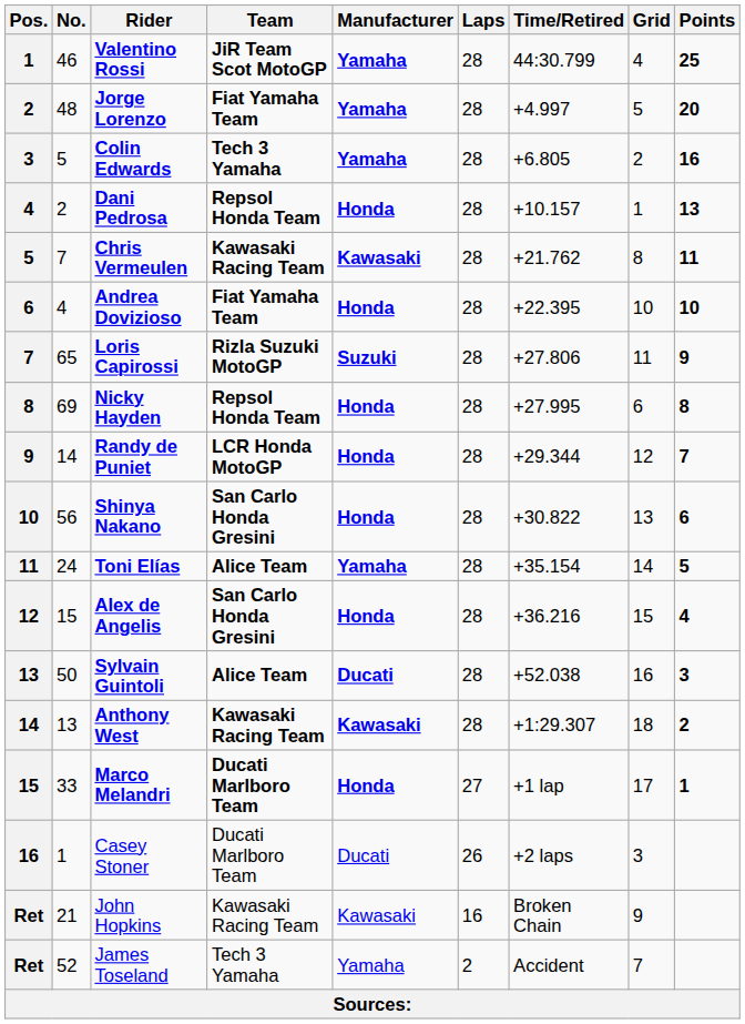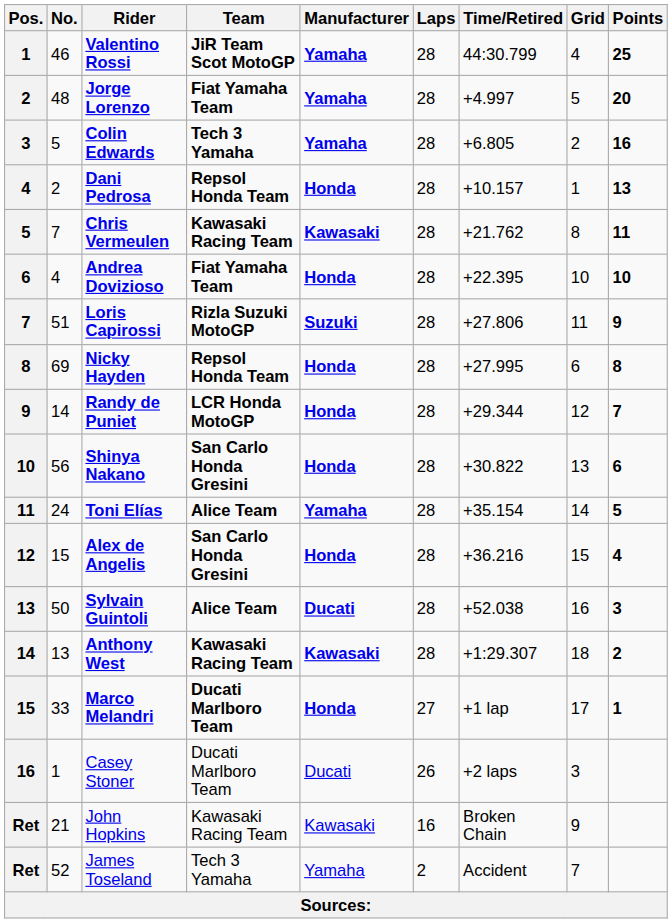Loris Capirossi | No.: 65 -> 51
